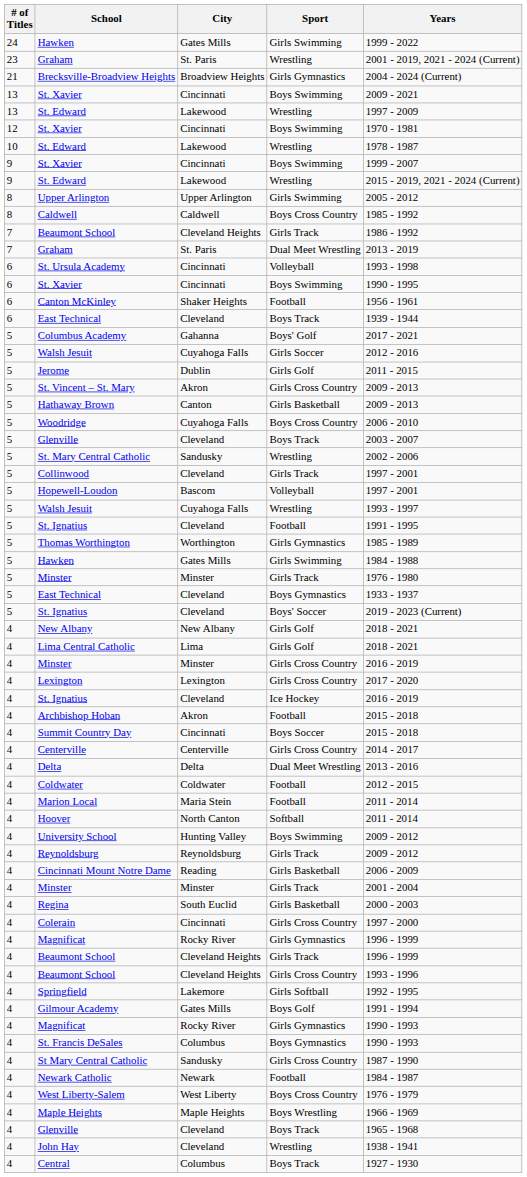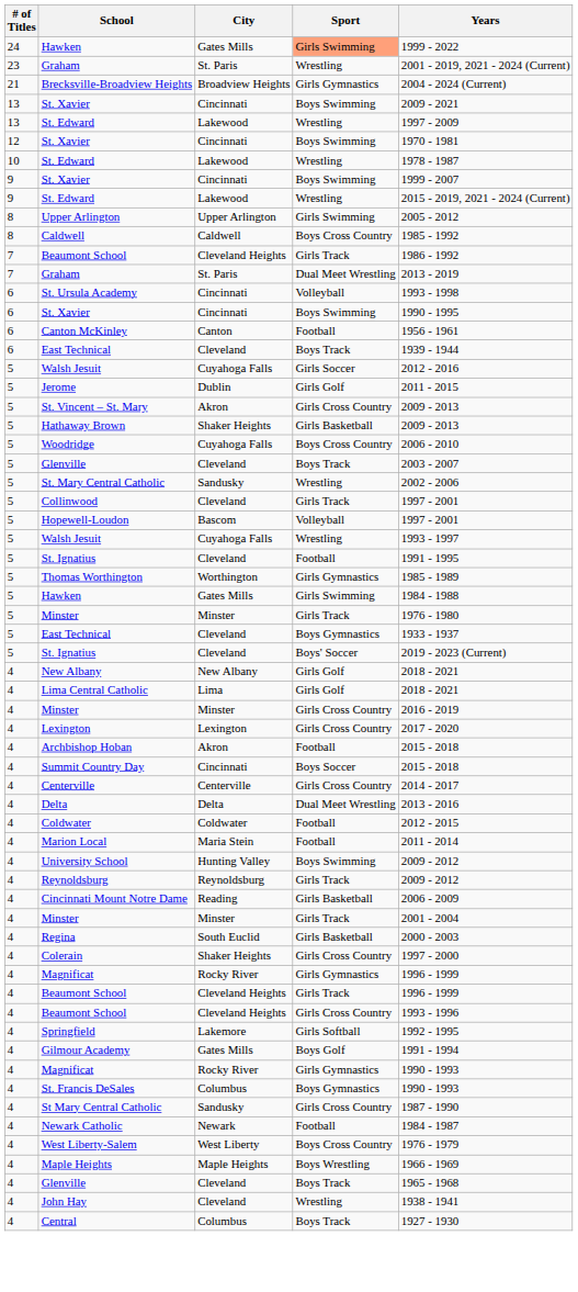24 / Hawken | Sport: no background -> lightsalmon background
Canton McKinley | City: Shaker Heights -> Canton
- row: 5 | Columbus Academy | Gahanna | Boys' Golf | 2017 - 2021
Hathaway Brown | City: Canton -> Shaker Heights
- row: 4 | St. Ignatius | Cleveland | Ice Hockey | 2016 - 2019
- row: 4 | Hoover | North Canton | Softball | 2011 - 2014
Colerain | City: Cincinnati -> Shaker Heights
